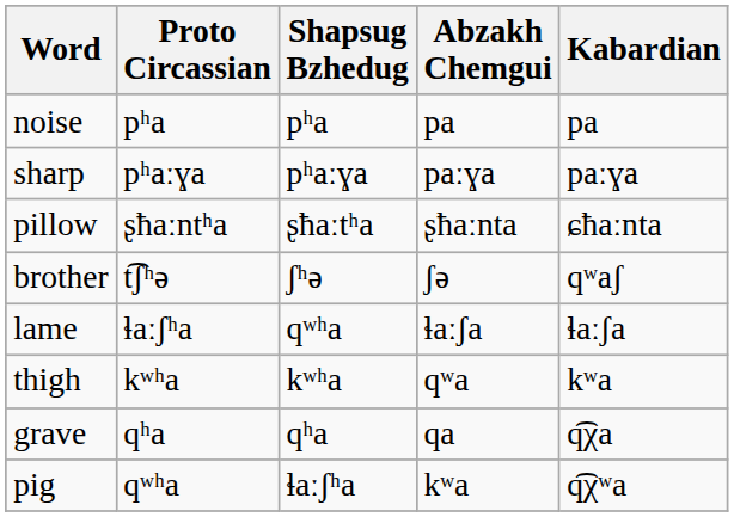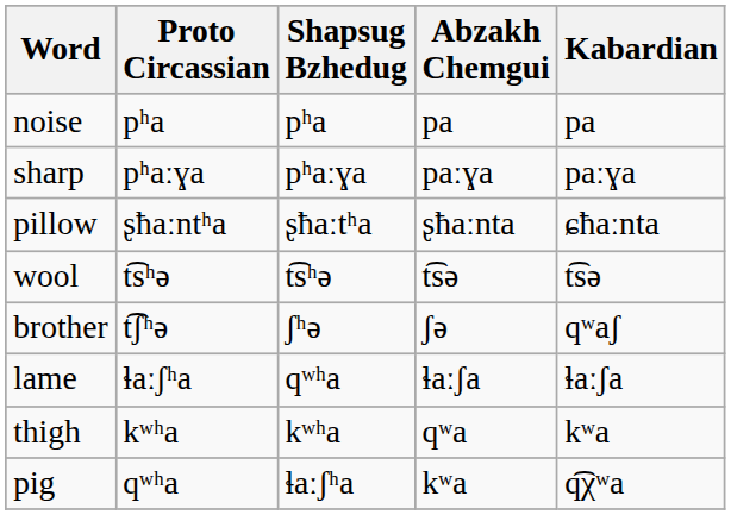+ row: wool | t͡sʰə | t͡sʰə | t͡sə | t͡sə
- row: grave | qʰa | qʰa | qa | q͡χa
